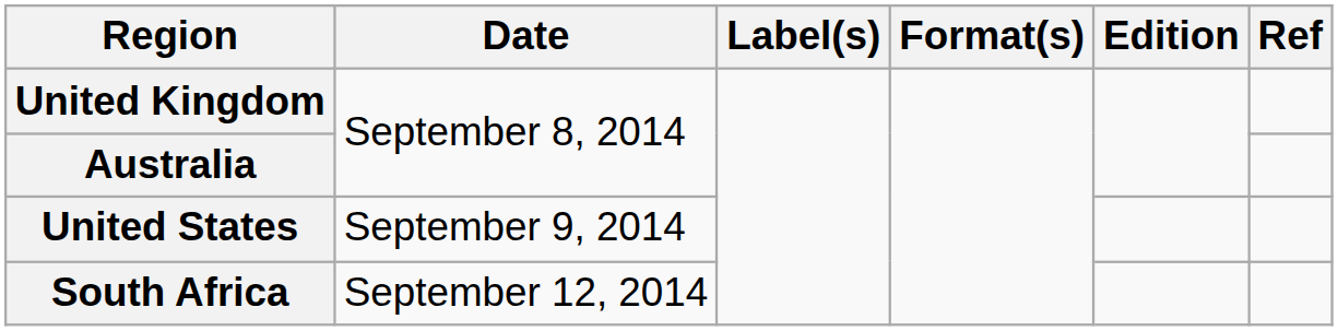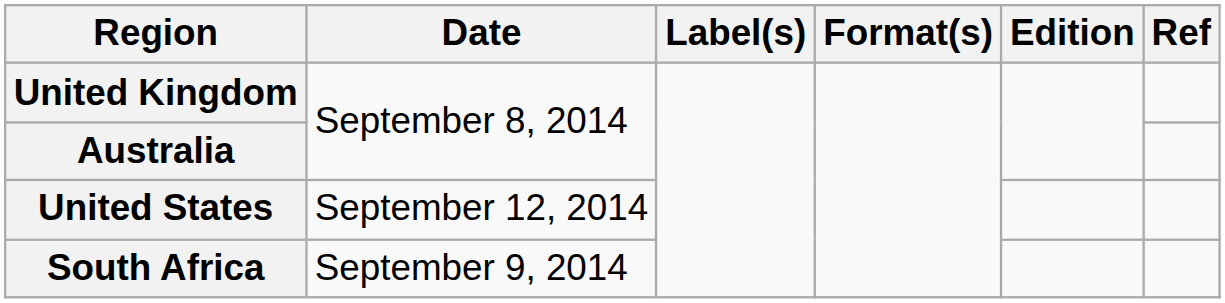United States | Date: September 9, 2014 -> September 12, 2014
South Africa | Date: September 12, 2014 -> September 9, 2014
